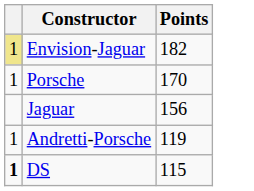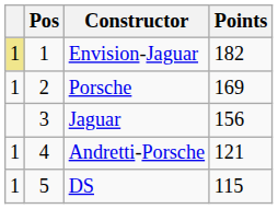+ column: Pos | 1 | 2 | 3 | 4 | 5
Porsche | Points: 170 -> 169
Andretti-Porsche | Points: 119 -> 121
DS | column 1: bold -> normal
